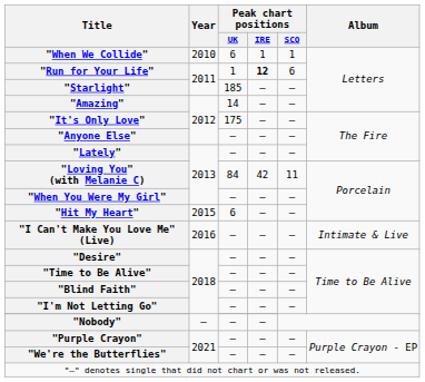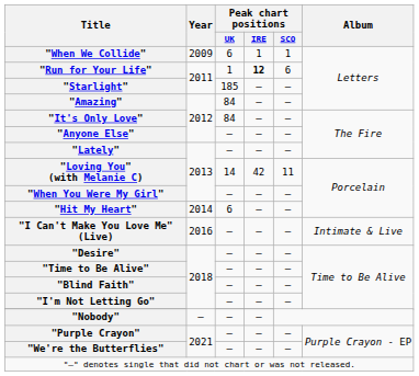"When We Collide" | Year: 2010 -> 2009
"Amazing" | Peak chart positions / UK: 14 -> 84
"It's Only Love" | Peak chart positions / UK: 175 -> 84
"Loving You" (with Melanie C) | Peak chart positions / UK: 84 -> 14
"Hit My Heart" | Year: 2015 -> 2014
